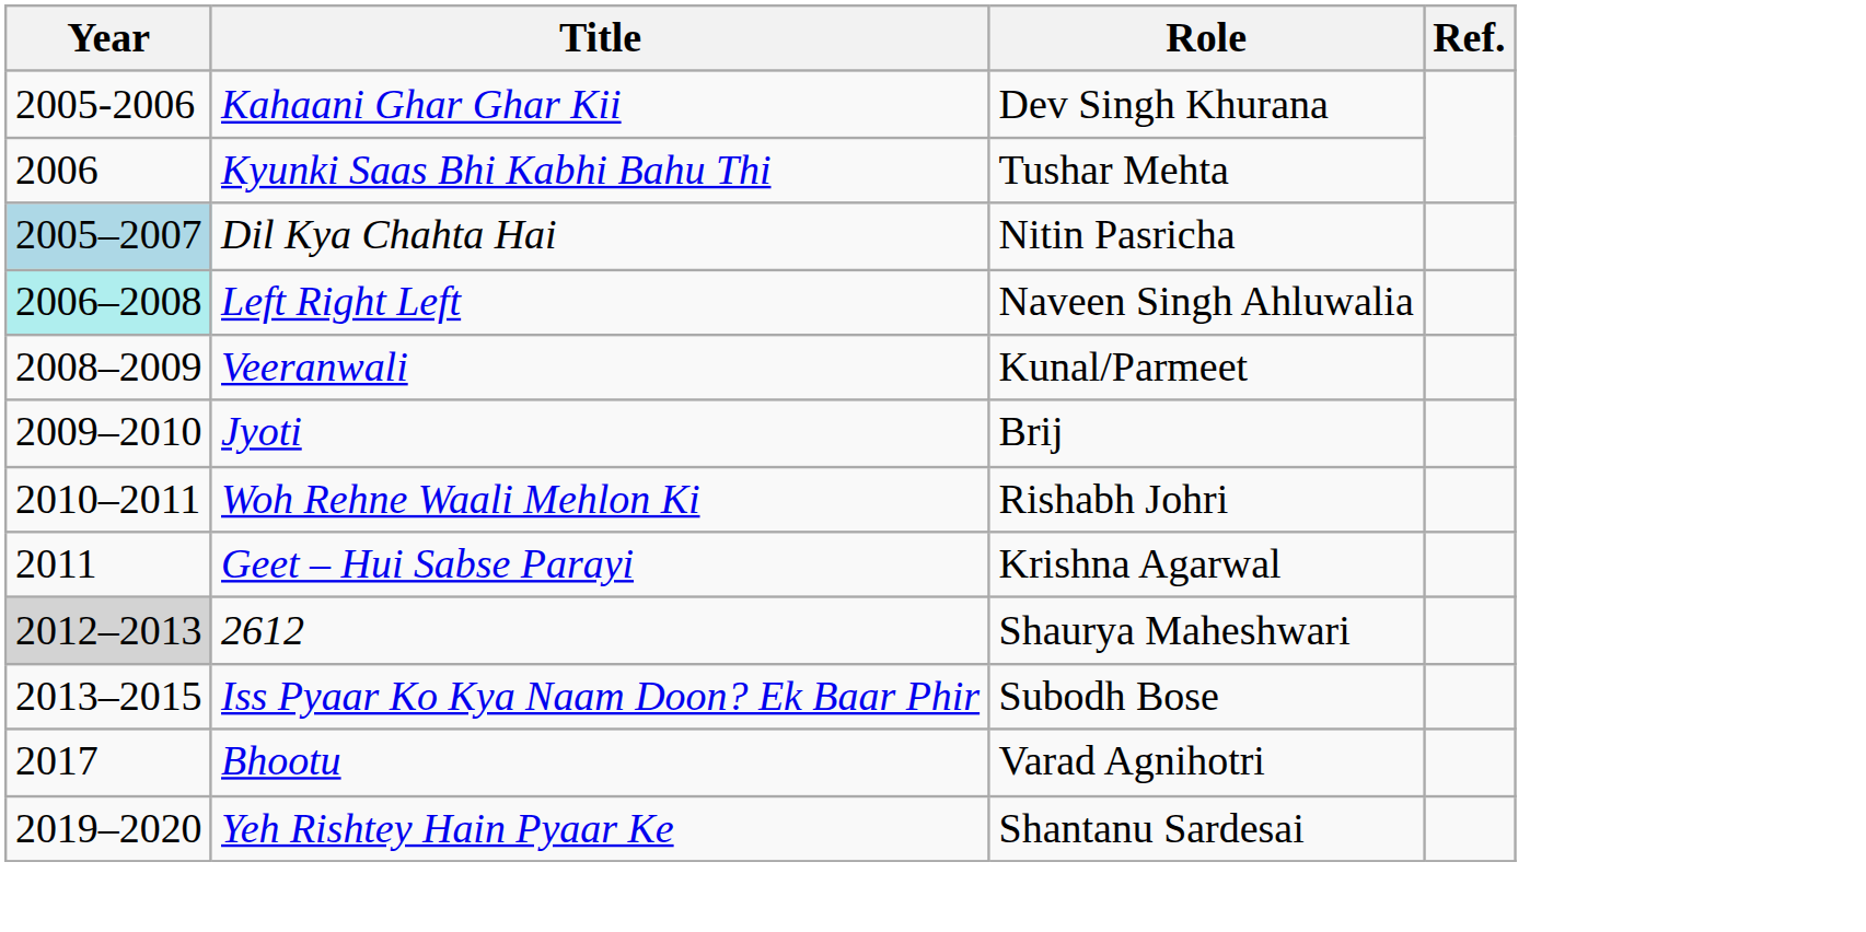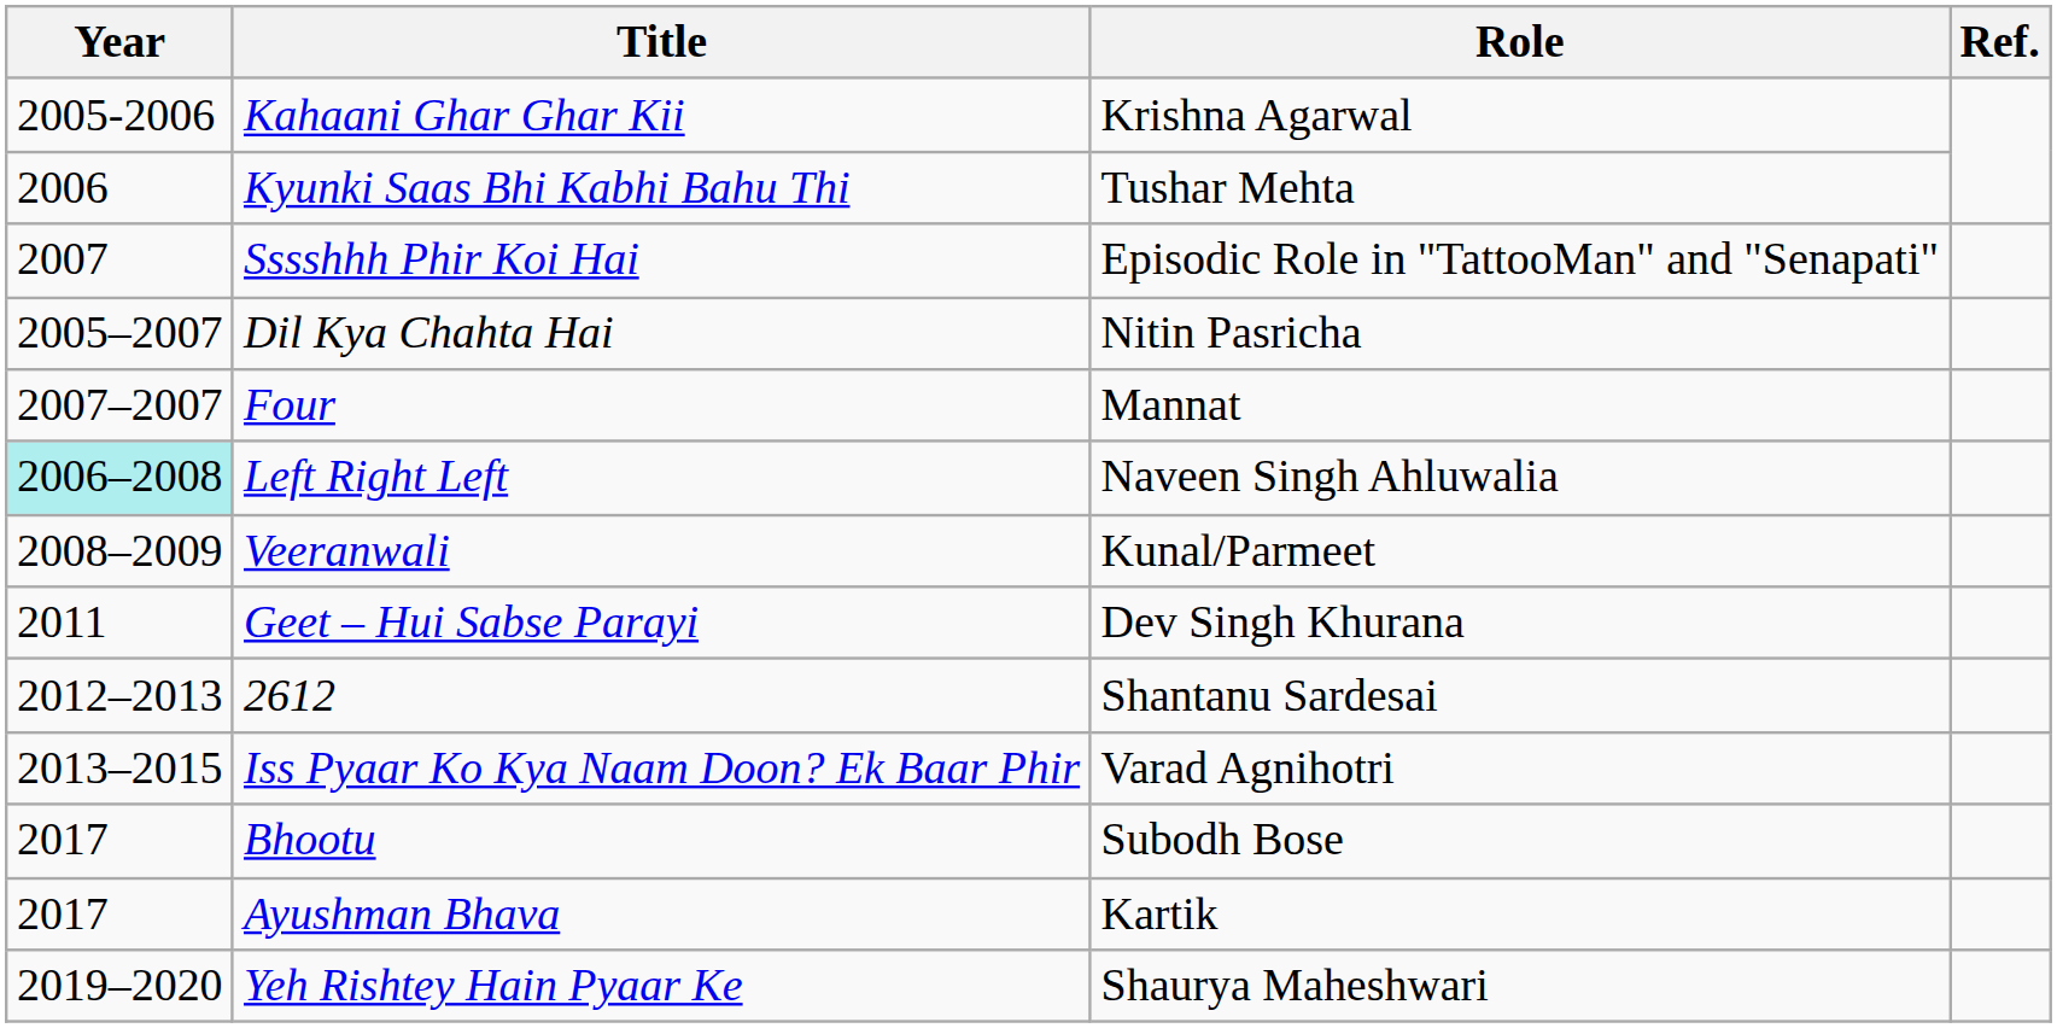Kahaani Ghar Ghar Kii | Role: Dev Singh Khurana -> Krishna Agarwal
+ row: 2007 | Sssshhh Phir Koi Hai | Episodic Role in "TattooMan" and "Senapati"
Dil Kya Chahta Hai | Year: lightblue background -> no background
+ row: 2007–2007 | Four | Mannat
- row: 2009–2010 | Jyoti | Brij
- row: 2010–2011 | Woh Rehne Waali Mehlon Ki | Rishabh Johri
Geet – Hui Sabse Parayi | Role: Krishna Agarwal -> Dev Singh Khurana
2612 | Year: lightgrey background -> no background
2612 | Role: Shaurya Maheshwari -> Shantanu Sardesai
Iss Pyaar Ko Kya Naam Doon? Ek Baar Phir | Role: Subodh Bose -> Varad Agnihotri
Bhootu | Role: Varad Agnihotri -> Subodh Bose
+ row: 2017 | Ayushman Bhava | Kartik
Yeh Rishtey Hain Pyaar Ke | Role: Shantanu Sardesai -> Shaurya Maheshwari
